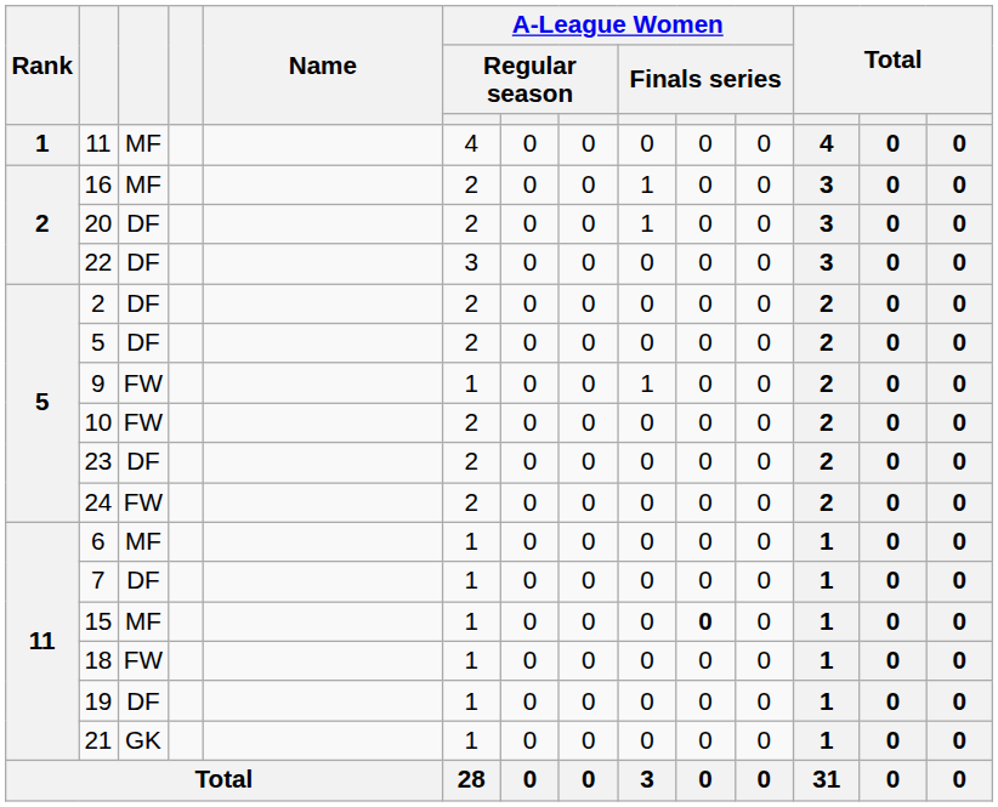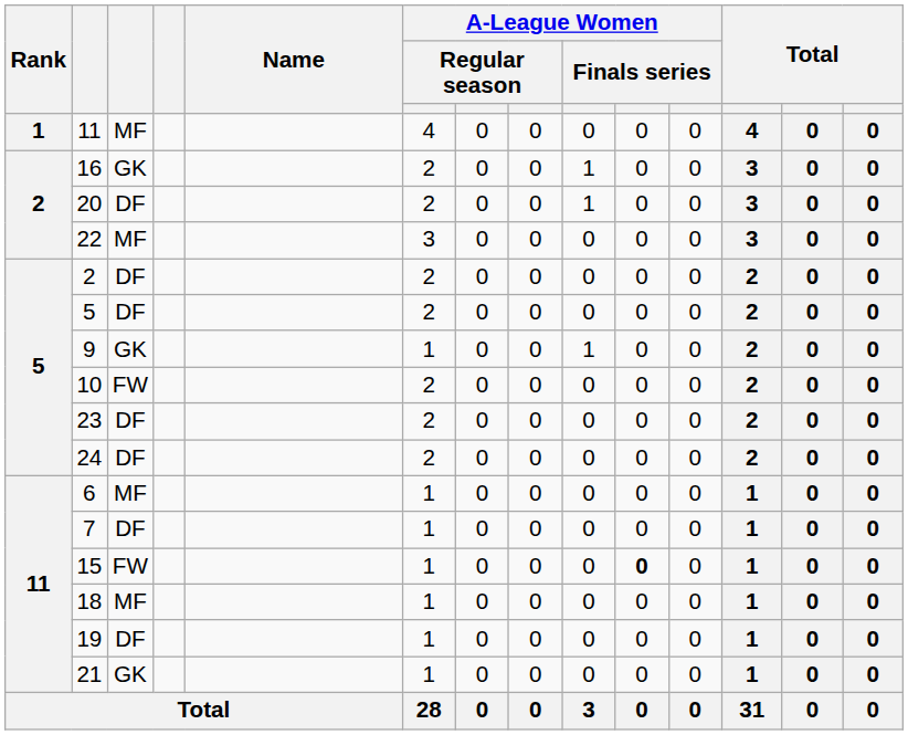16 | column 3: MF -> GK
22 | column 3: DF -> MF
9 | column 3: FW -> GK
24 | column 3: FW -> DF
15 | column 3: MF -> FW
18 | column 3: FW -> MF
